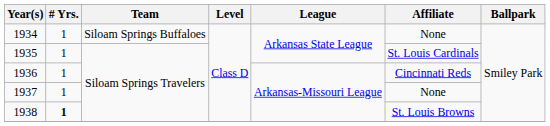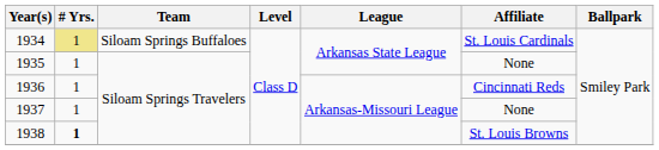1934 | # Yrs.: no background -> khaki background
1934 | Affiliate: None -> St. Louis Cardinals
1935 | Affiliate: St. Louis Cardinals -> None
